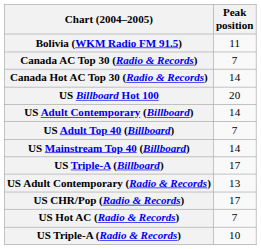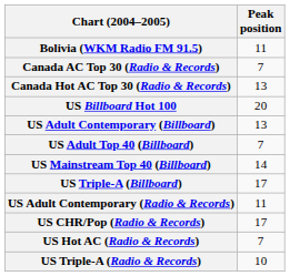Canada Hot AC Top 30 (Radio & Records) | Peak position: 14 -> 13
US Adult Contemporary (Billboard) | Peak position: 14 -> 13
US Adult Contemporary (Radio & Records) | Peak position: 13 -> 11
